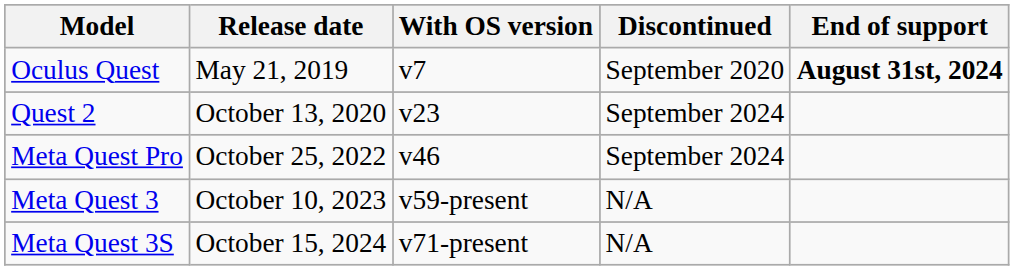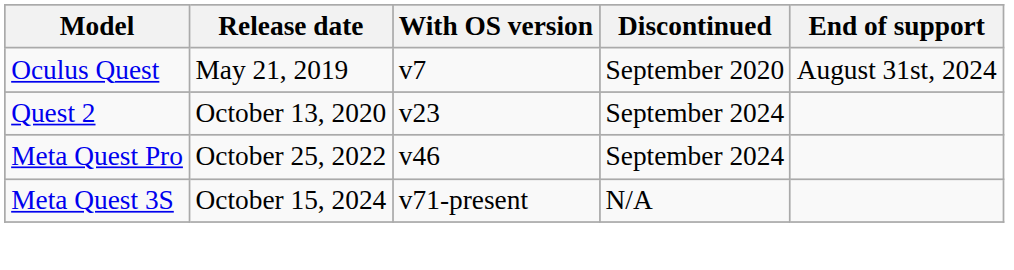Oculus Quest | End of support: bold -> normal
- row: Meta Quest 3 | October 10, 2023 | v59-present | N/A
